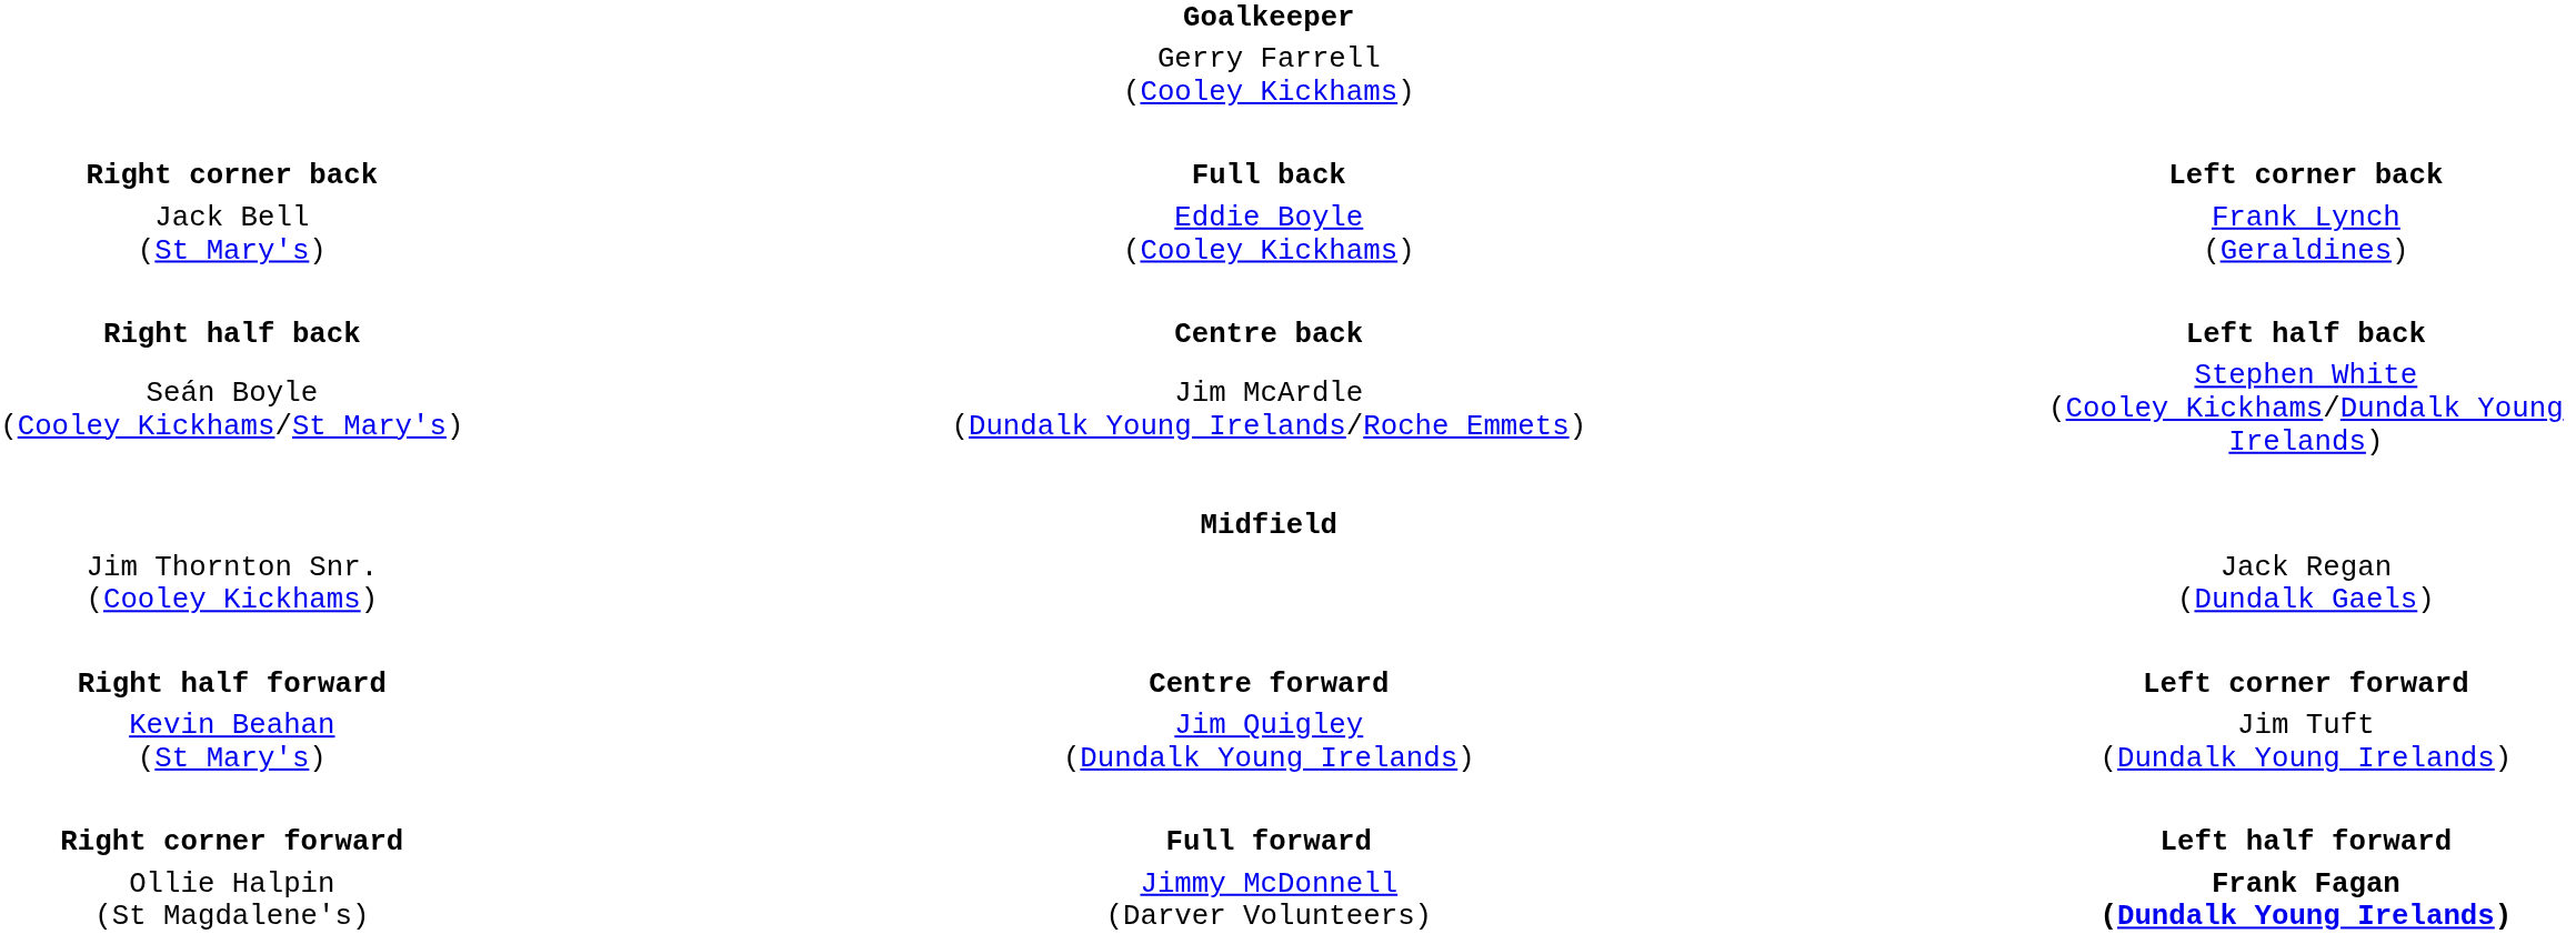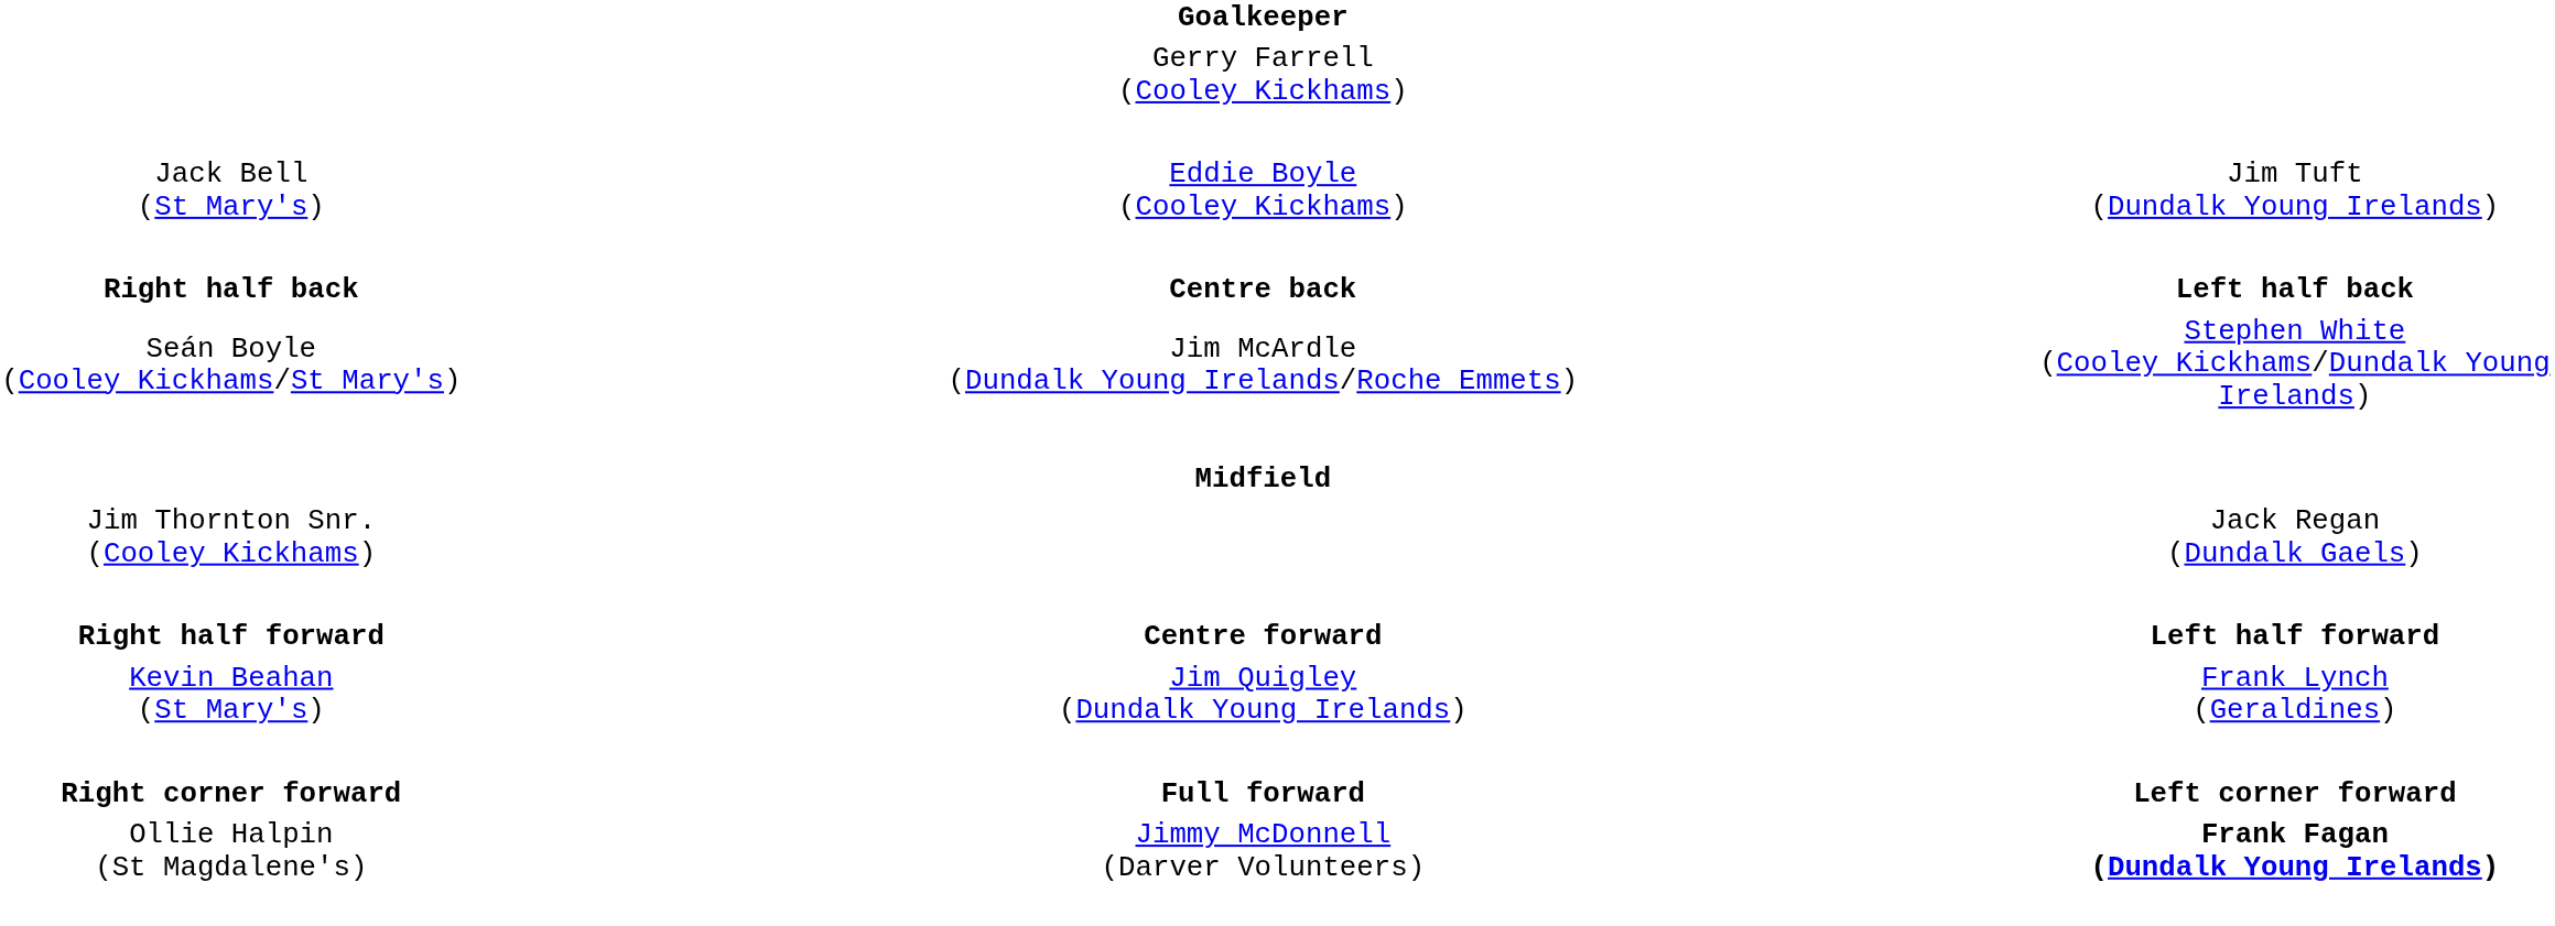- row: Right corner back | Full back | Left corner back
Eddie Boyle (Cooley Kickhams) | column 3: Frank Lynch (Geraldines) -> Jim Tuft (Dundalk Young Irelands)
Centre forward | column 3: Left corner forward -> Left half forward
Jim Quigley (Dundalk Young Irelands) | column 3: Jim Tuft (Dundalk Young Irelands) -> Frank Lynch (Geraldines)
Full forward | column 3: Left half forward -> Left corner forward
